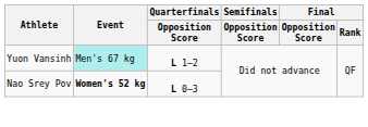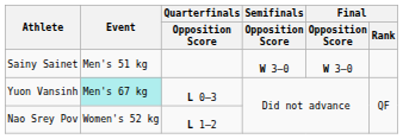+ row: Sainy Sainet | Men's 51 kg | W 3–0 | W 3–0
Yuon Vansinh | Quarterfinals / Opposition Score: L 1–2 -> L 0–3
Nao Srey Pov | Event: bold -> normal
Nao Srey Pov | Quarterfinals / Opposition Score: L 0–3 -> L 1–2
